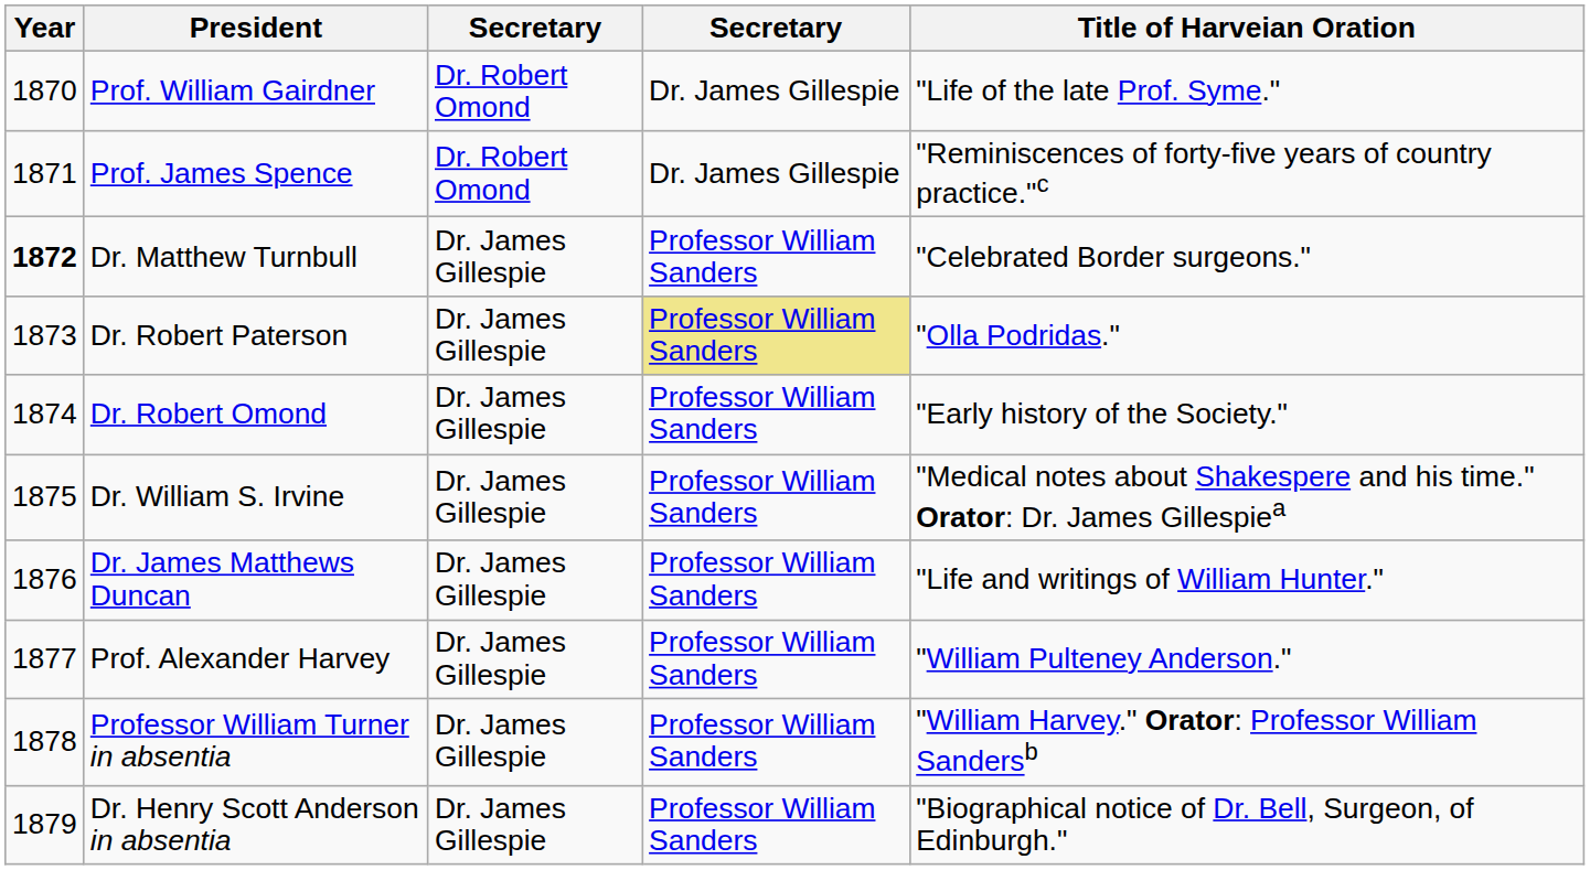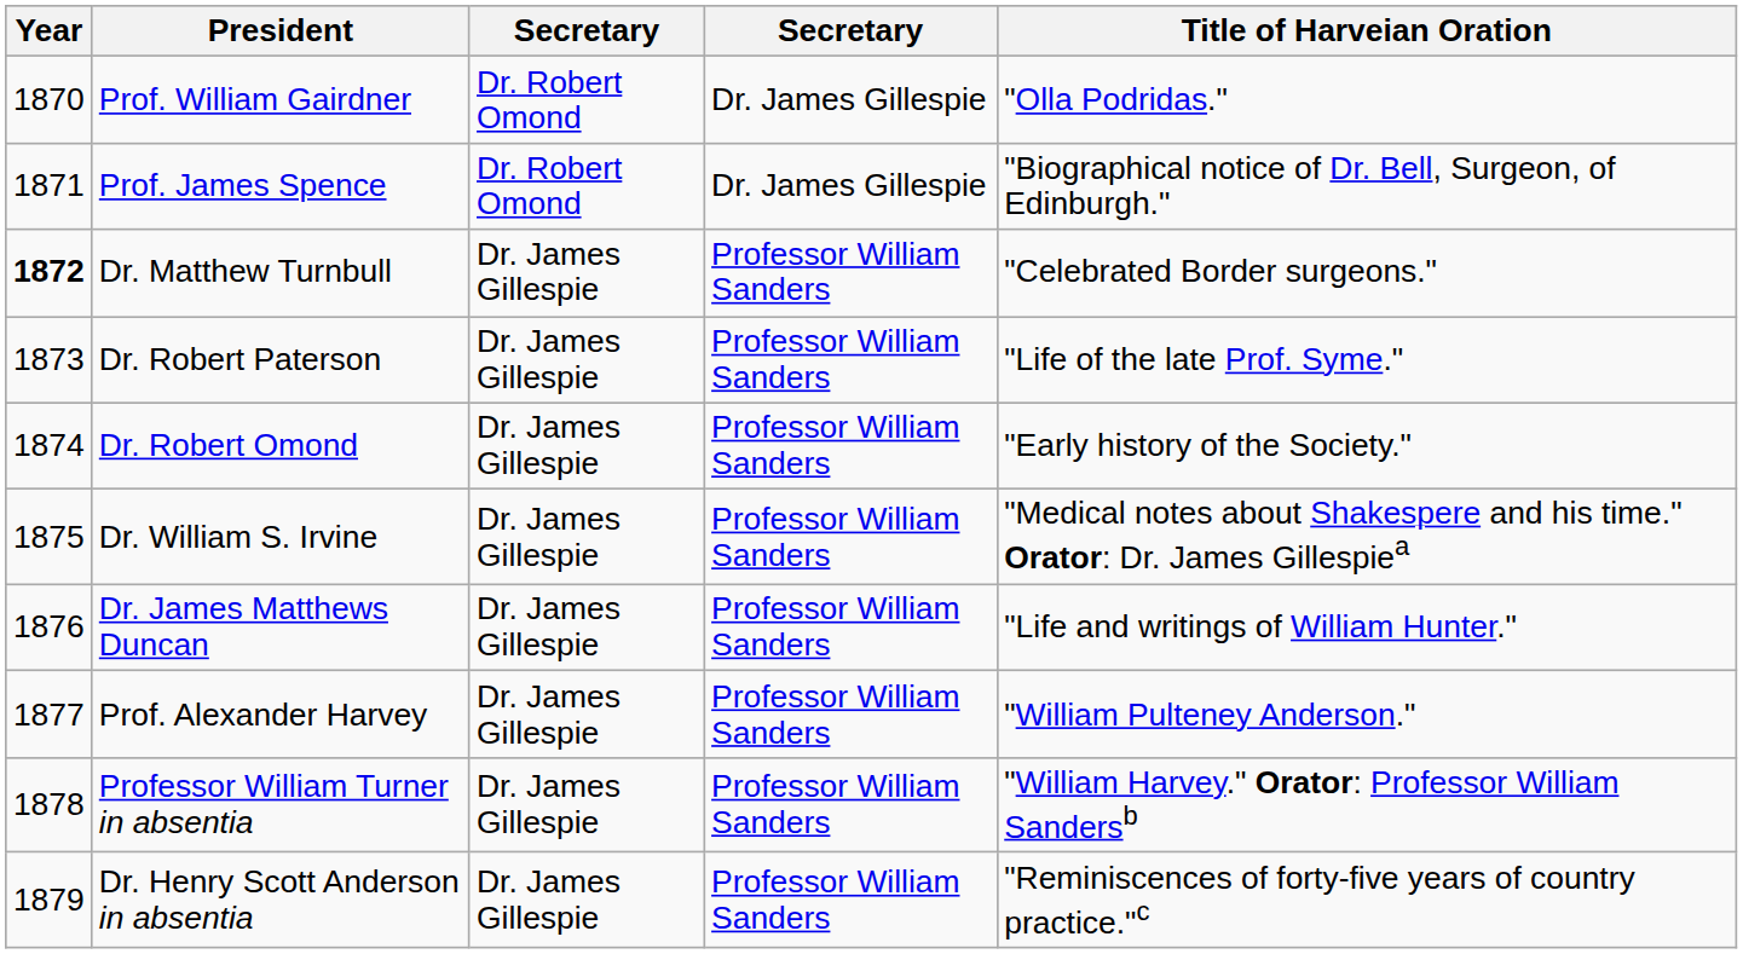Prof. William Gairdner | Title of Harveian Oration: "Life of the late Prof. Syme." -> "Olla Podridas."
Prof. James Spence | Title of Harveian Oration: "Reminiscences of forty-five years of country practice."c -> "Biographical notice of Dr. Bell, Surgeon, of Edinburgh."
Dr. Robert Paterson | column 4: khaki background -> no background
Dr. Robert Paterson | Title of Harveian Oration: "Olla Podridas." -> "Life of the late Prof. Syme."
Dr. Henry Scott Anderson in absentia | Title of Harveian Oration: "Biographical notice of Dr. Bell, Surgeon, of Edinburgh." -> "Reminiscences of forty-five years of country practice."c
